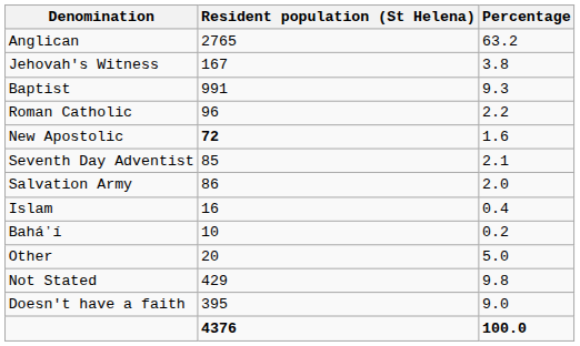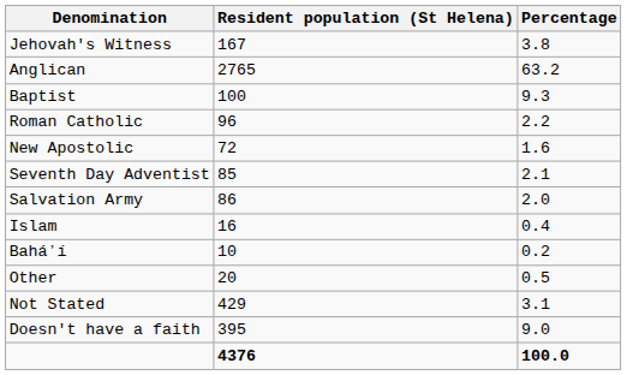rows swapped: Anglican <-> Jehovah's Witness
Baptist | Resident population (St Helena): 991 -> 100
New Apostolic | Resident population (St Helena): bold -> normal
Other | Percentage: 5.0 -> 0.5
Not Stated | Percentage: 9.8 -> 3.1
